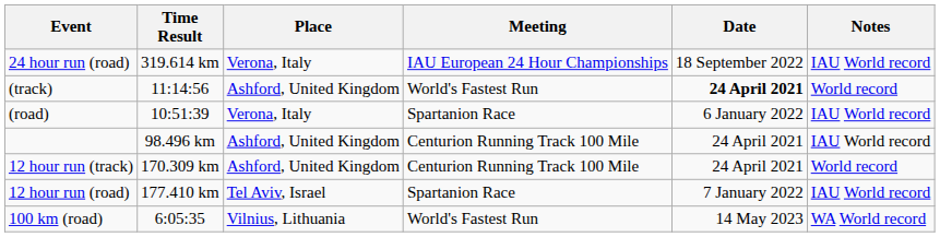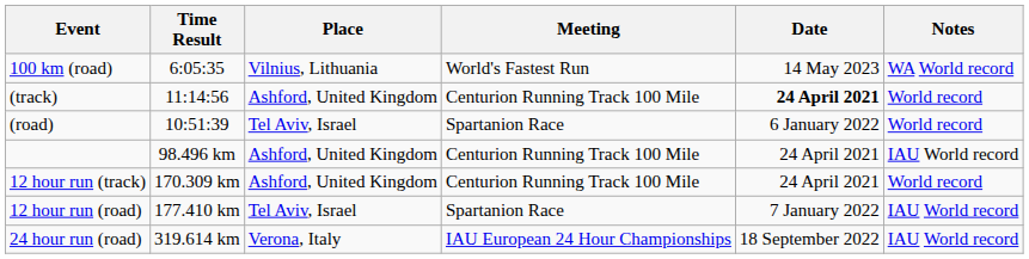rows swapped: 100 km (road) <-> 24 hour run (road)
(track) | Meeting: World's Fastest Run -> Centurion Running Track 100 Mile
(road) | Place: Verona, Italy -> Tel Aviv, Israel
(road) | Notes: IAU World record -> World record
